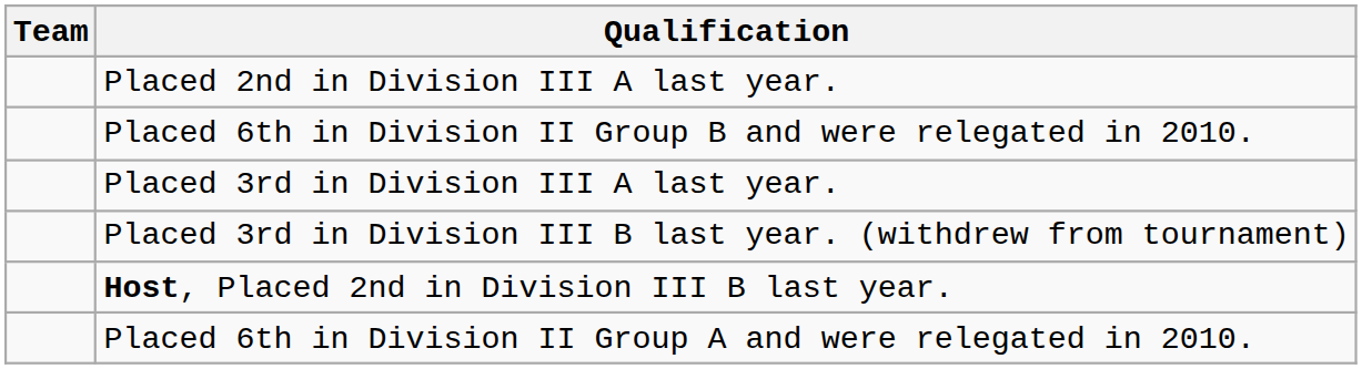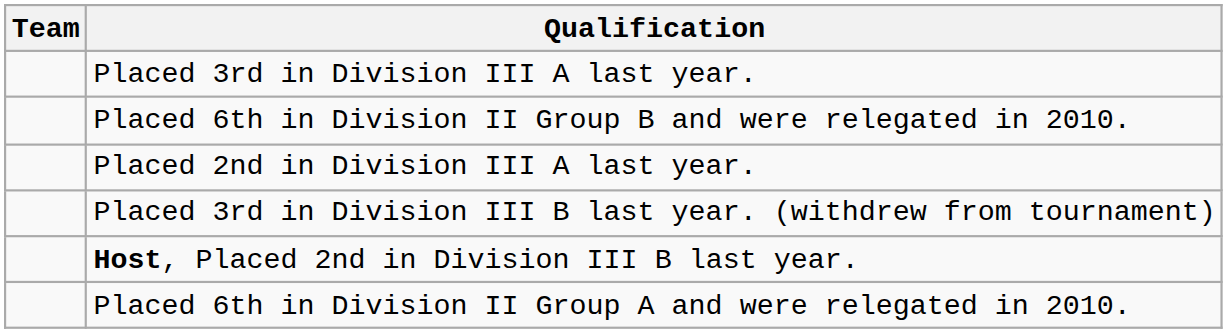rows swapped: Placed 2nd in Division III A last year. <-> Placed 3rd in Division III A last year.
